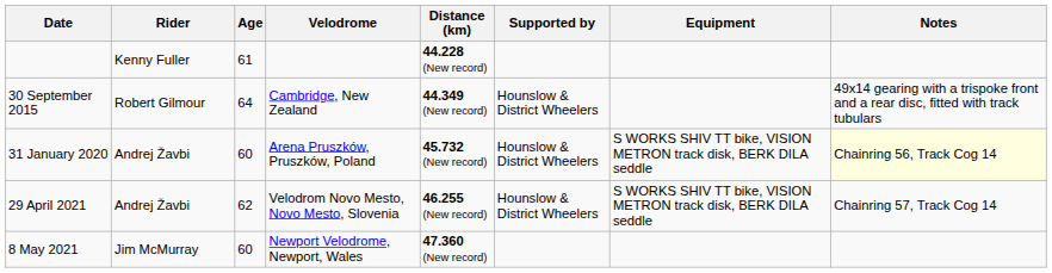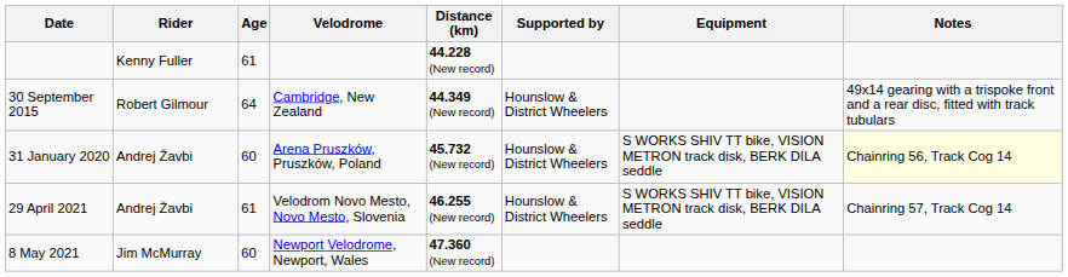29 April 2021 | Age: 62 -> 61
